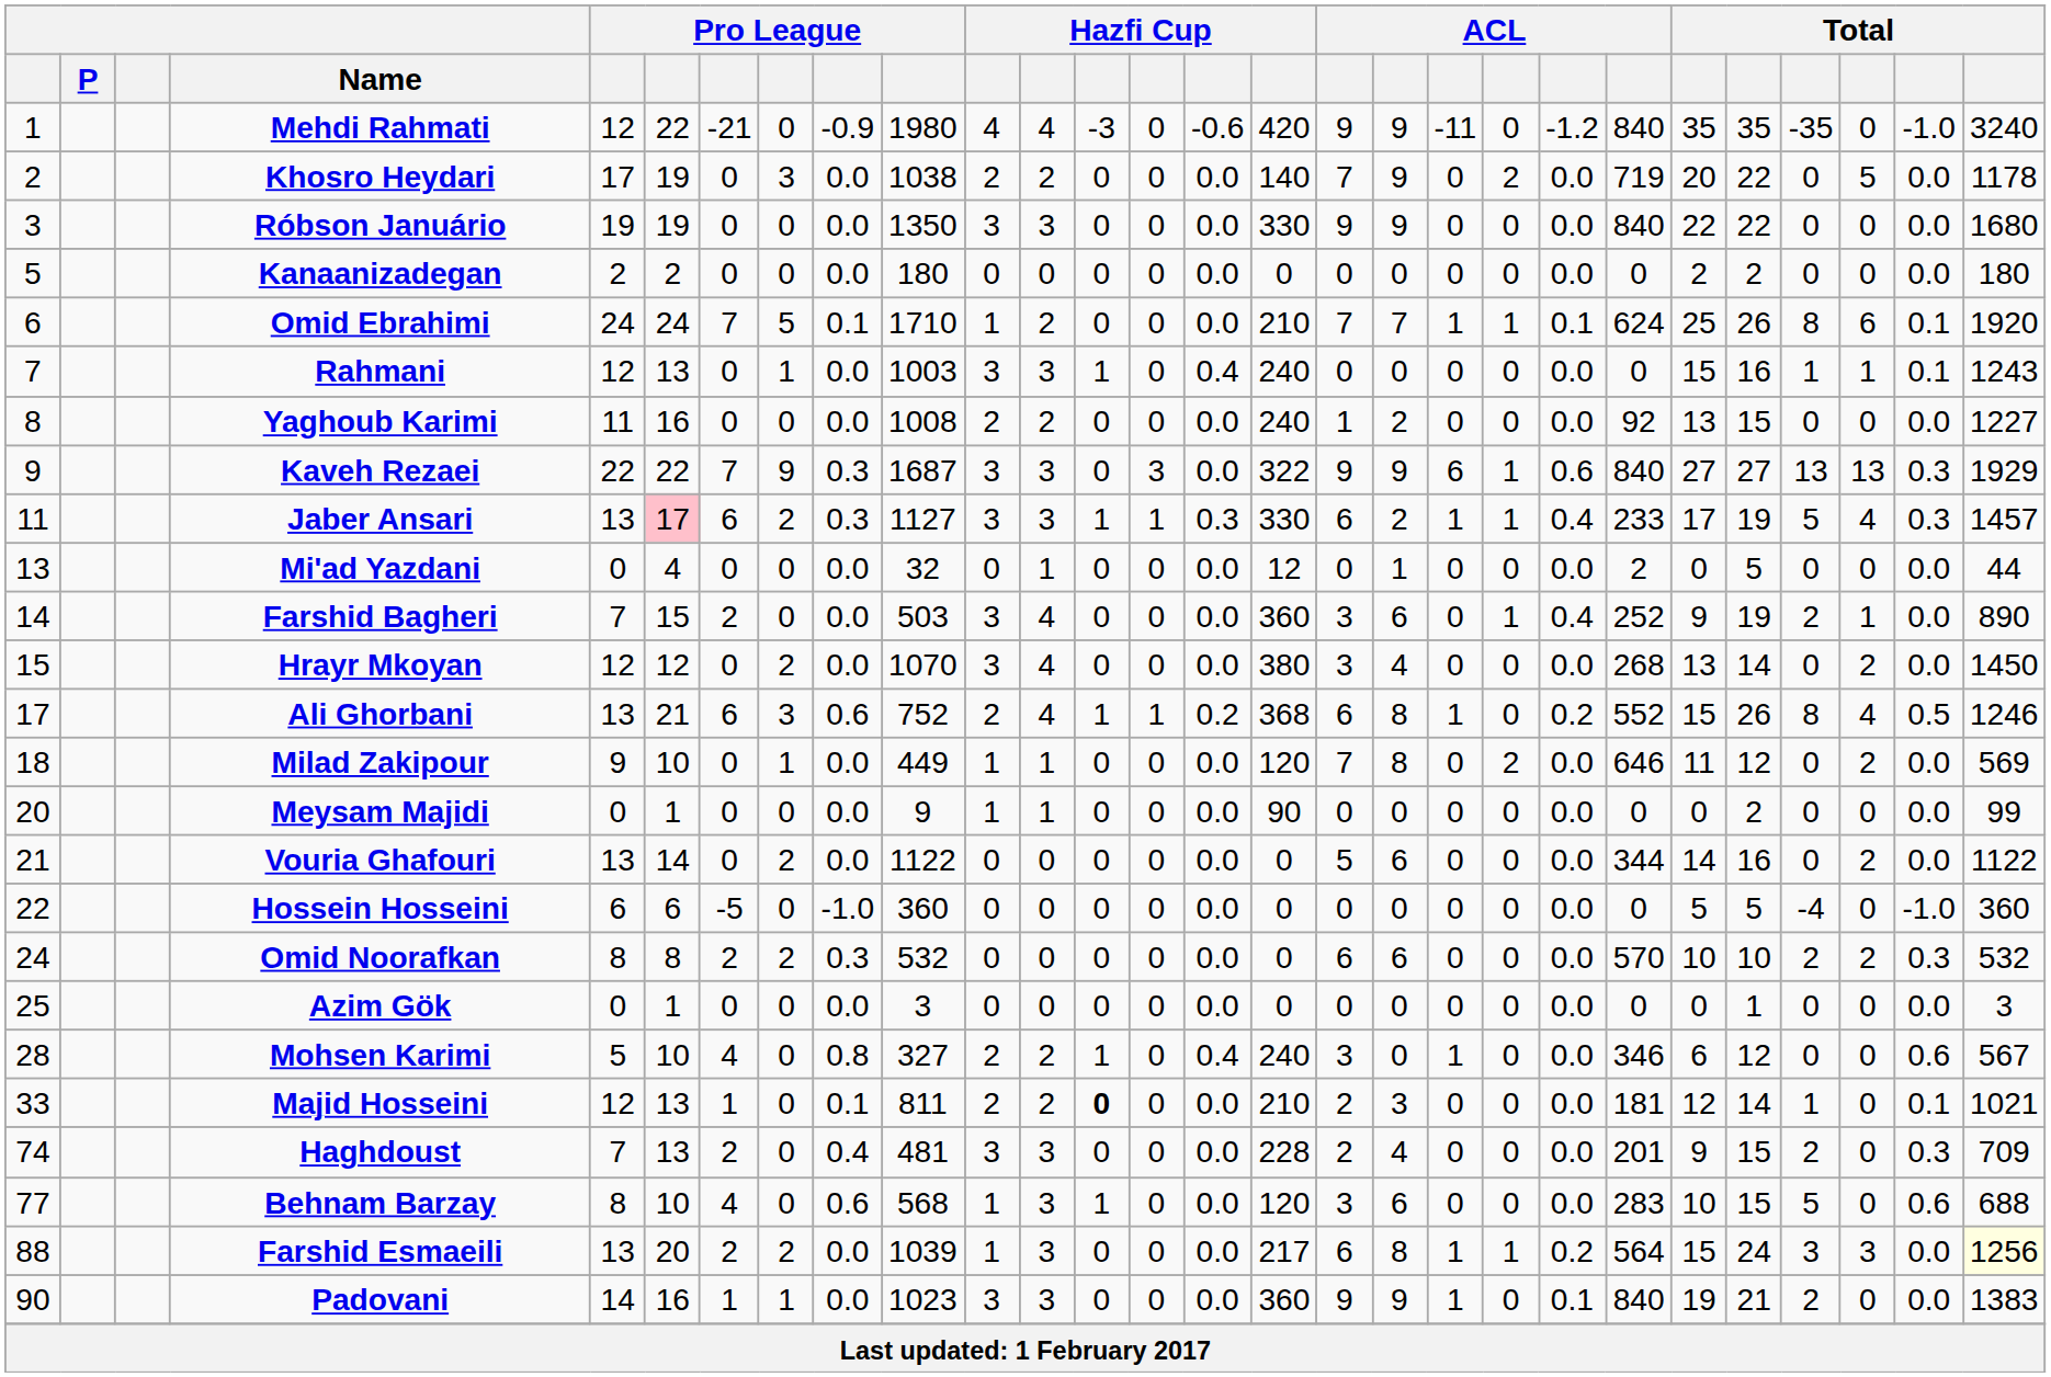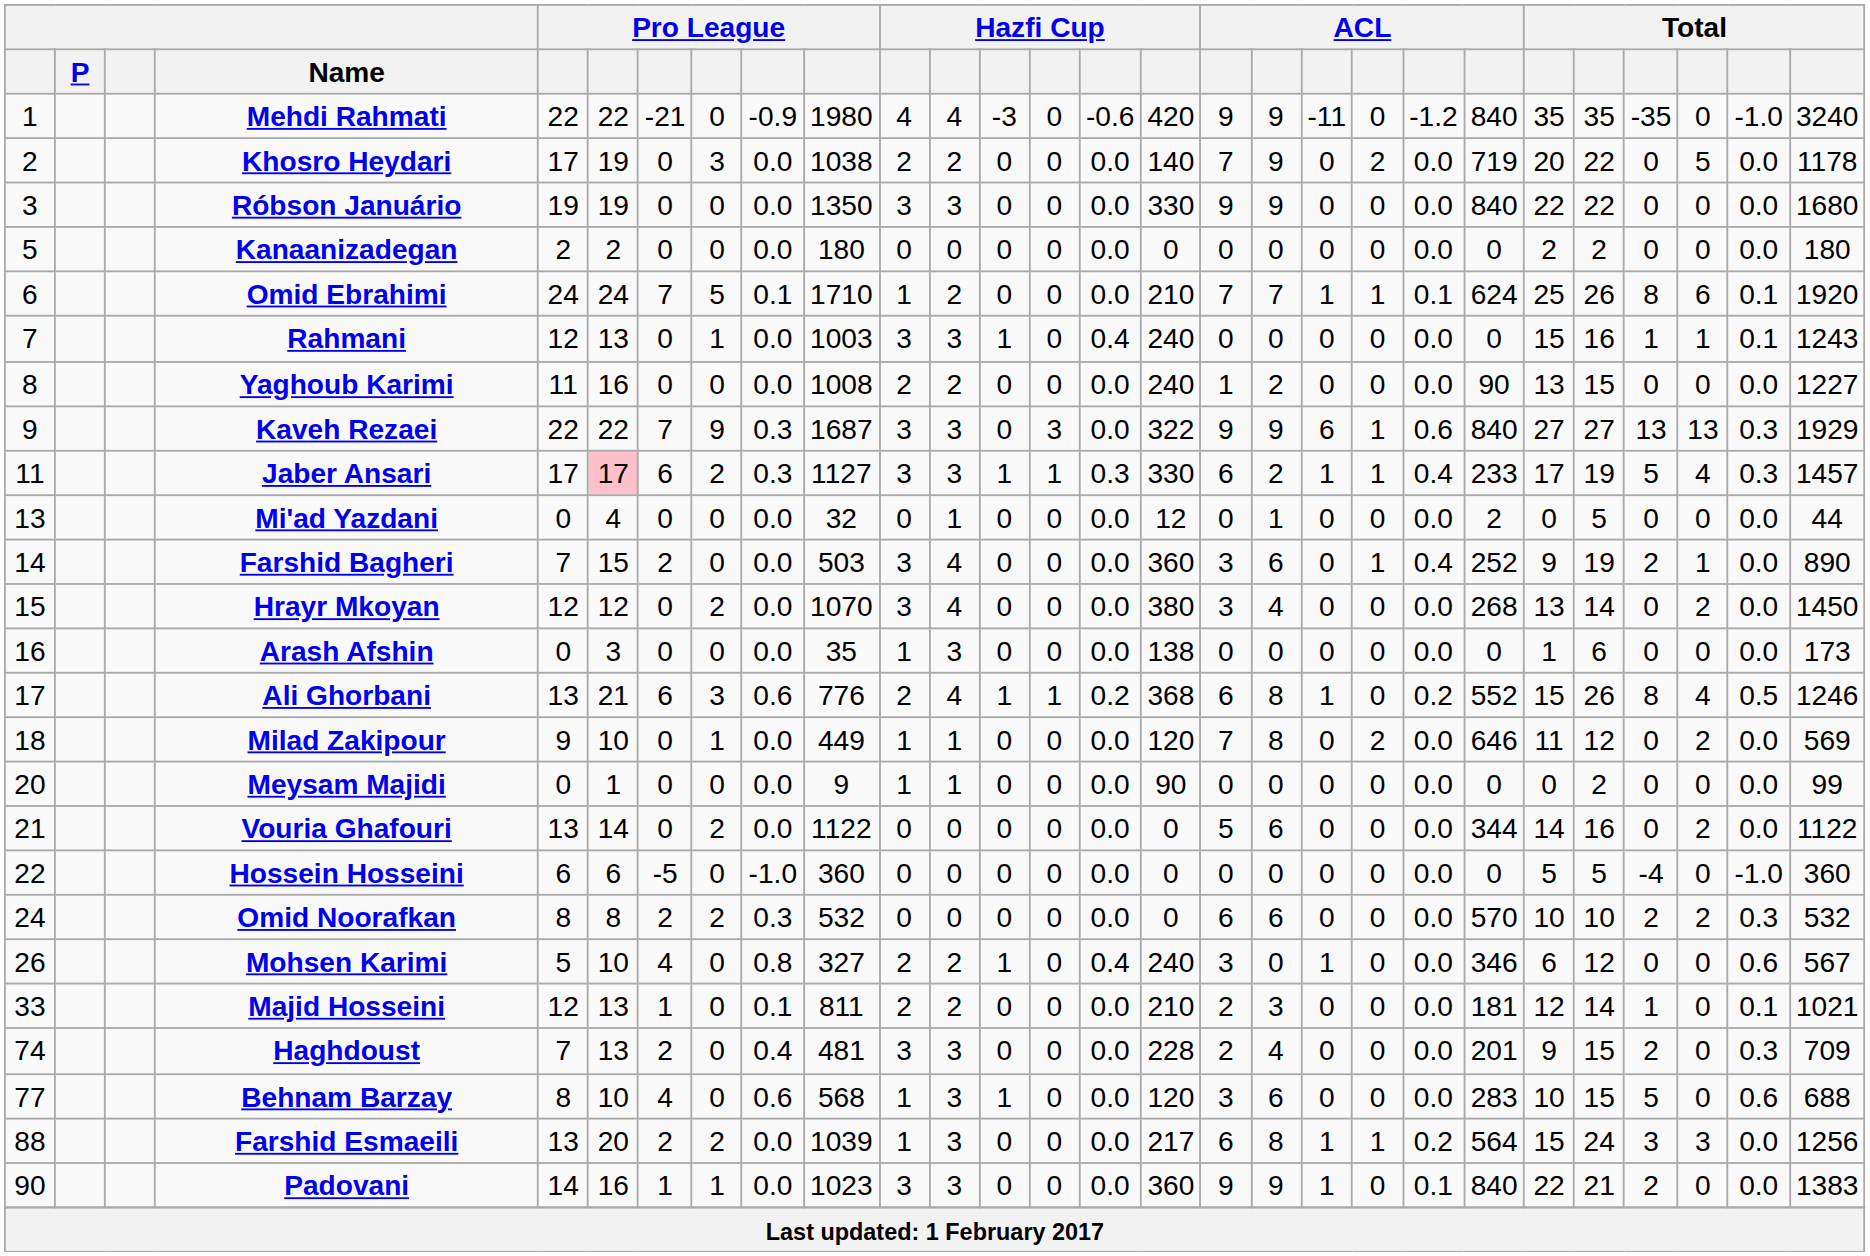Mehdi Rahmati | column 5: 12 -> 22
Yaghoub Karimi | column 22: 92 -> 90
Jaber Ansari | column 5: 13 -> 17
+ row: 16 | Arash Afshin | 0 | 3 | 0 | 0 | 0.0 | 35 | 1 | 3 | 0 | 0 | 0.0 | 138 | 0 | 0 | 0 | 0 | 0.0 | 0 | 1 | 6 | 0 | 0 | 0.0 | 173
Ali Ghorbani | column 10: 752 -> 776
- row: 25 | Azim Gök | 0 | 1 | 0 | 0 | 0.0 | 3 | 0 | 0 | 0 | 0 | 0.0 | 0 | 0 | 0 | 0 | 0 | 0.0 | 0 | 0 | 1 | 0 | 0 | 0.0 | 3
Mohsen Karimi | column 1: 28 -> 26
Majid Hosseini | column 13: bold -> normal
Farshid Esmaeili | column 28: lightyellow background -> no background
Padovani | column 23: 19 -> 22
